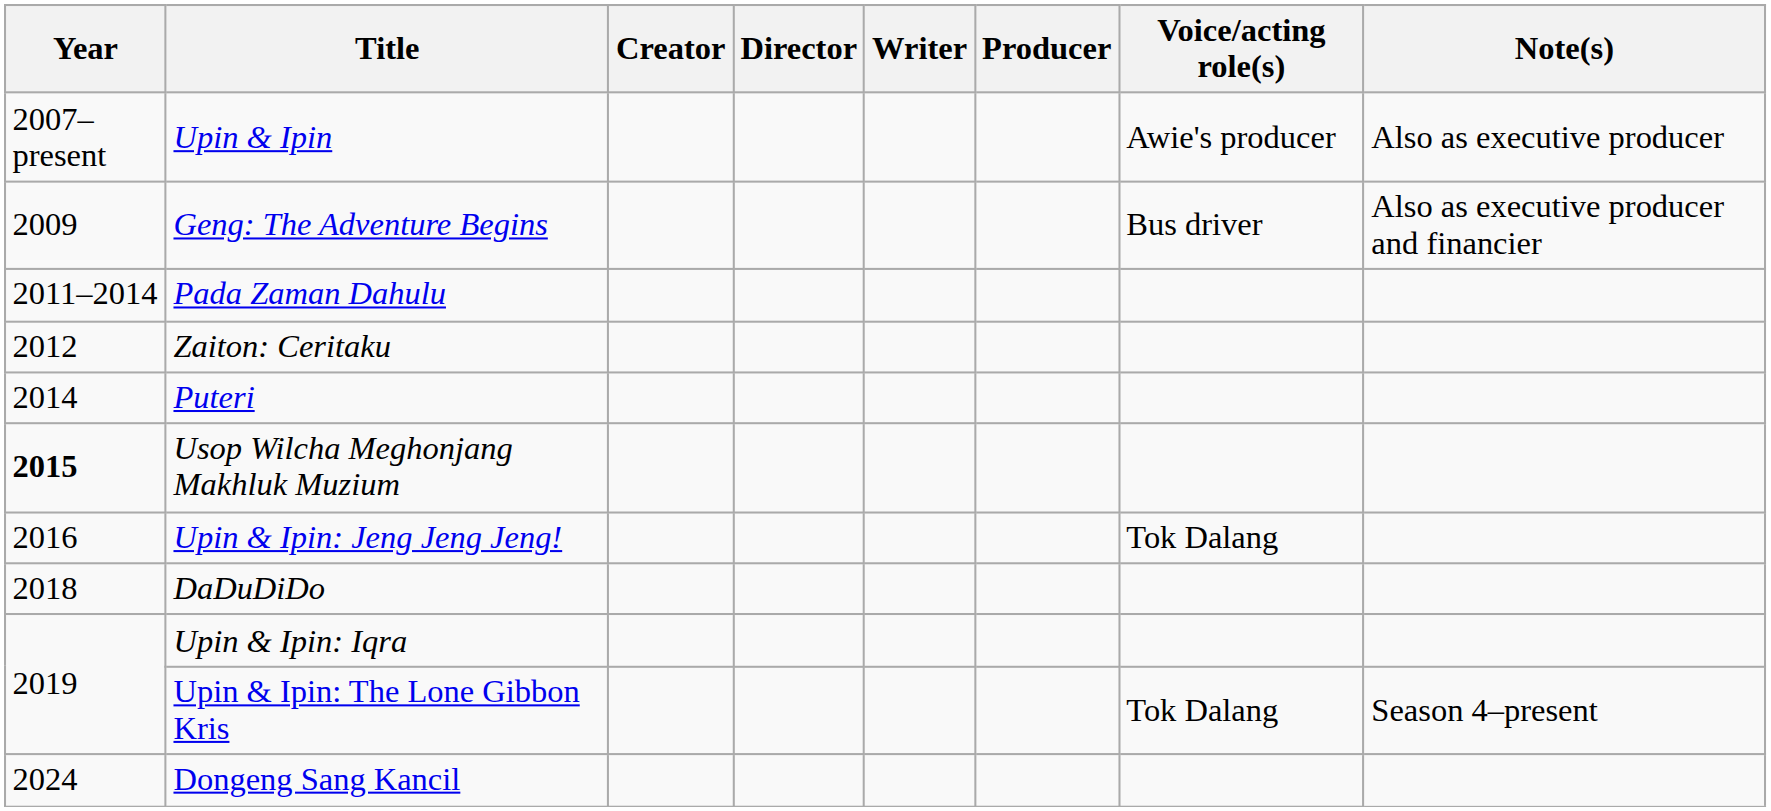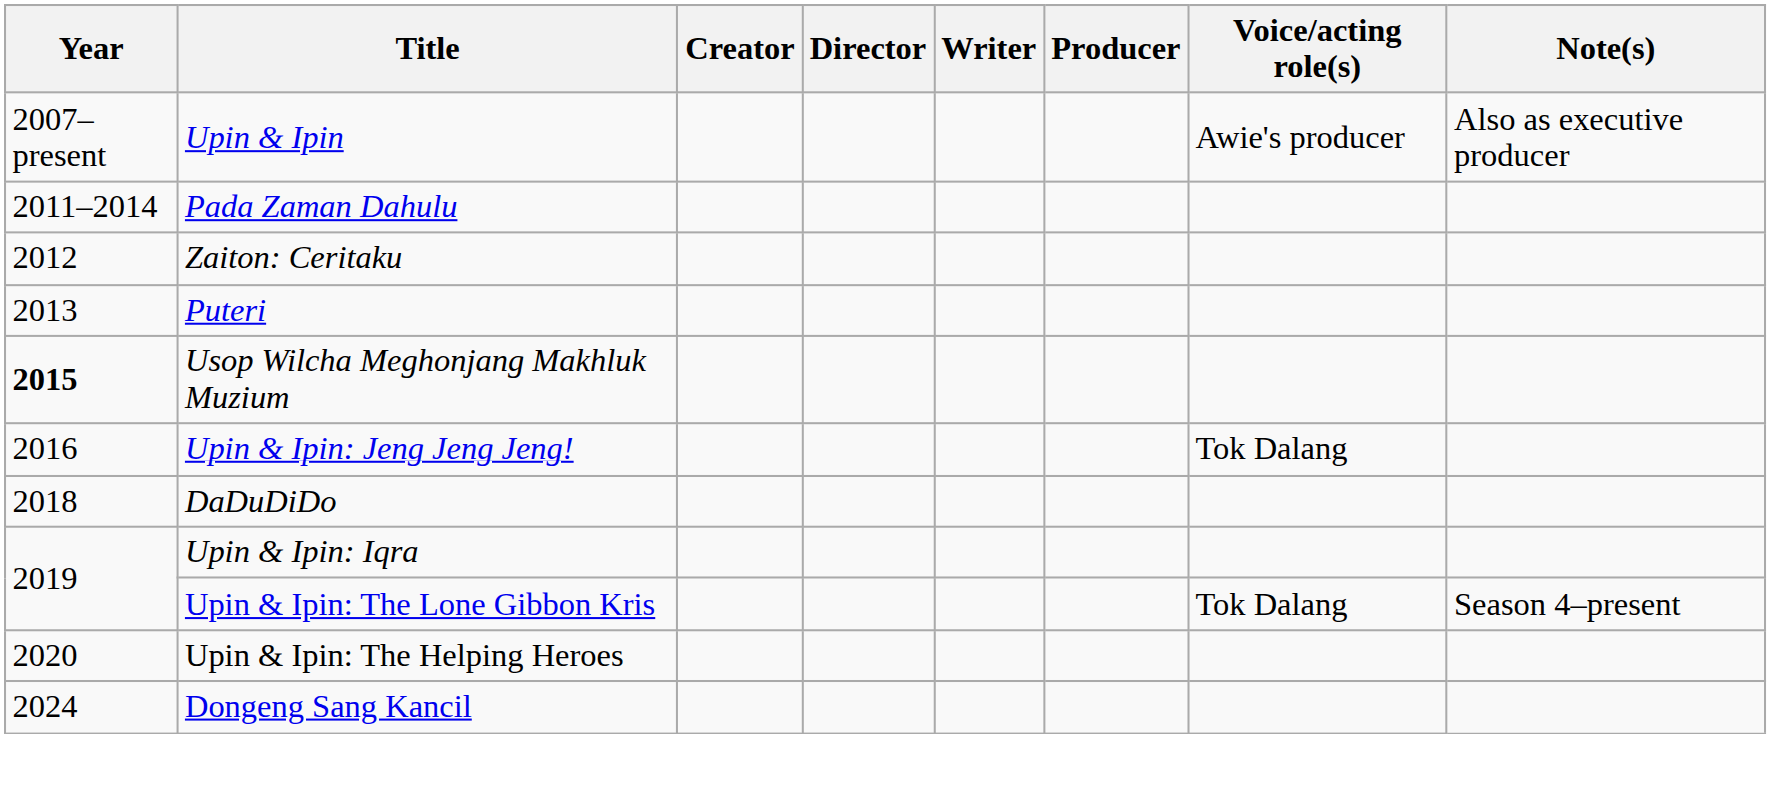- row: 2009 | Geng: The Adventure Begins | Bus driver | Also as executive producer and financier
Puteri | Year: 2014 -> 2013
+ row: 2020 | Upin & Ipin: The Helping Heroes
